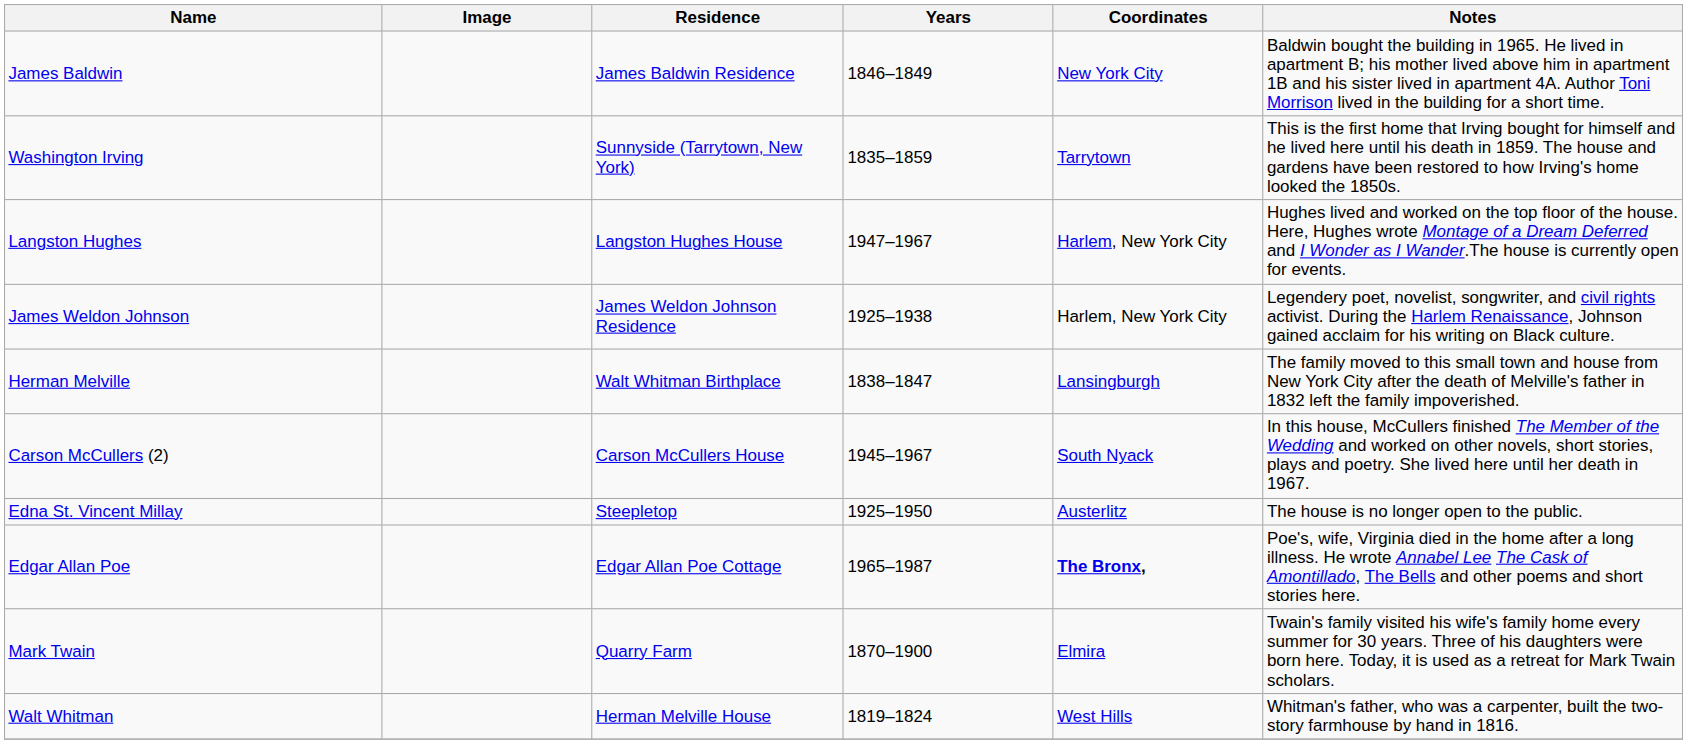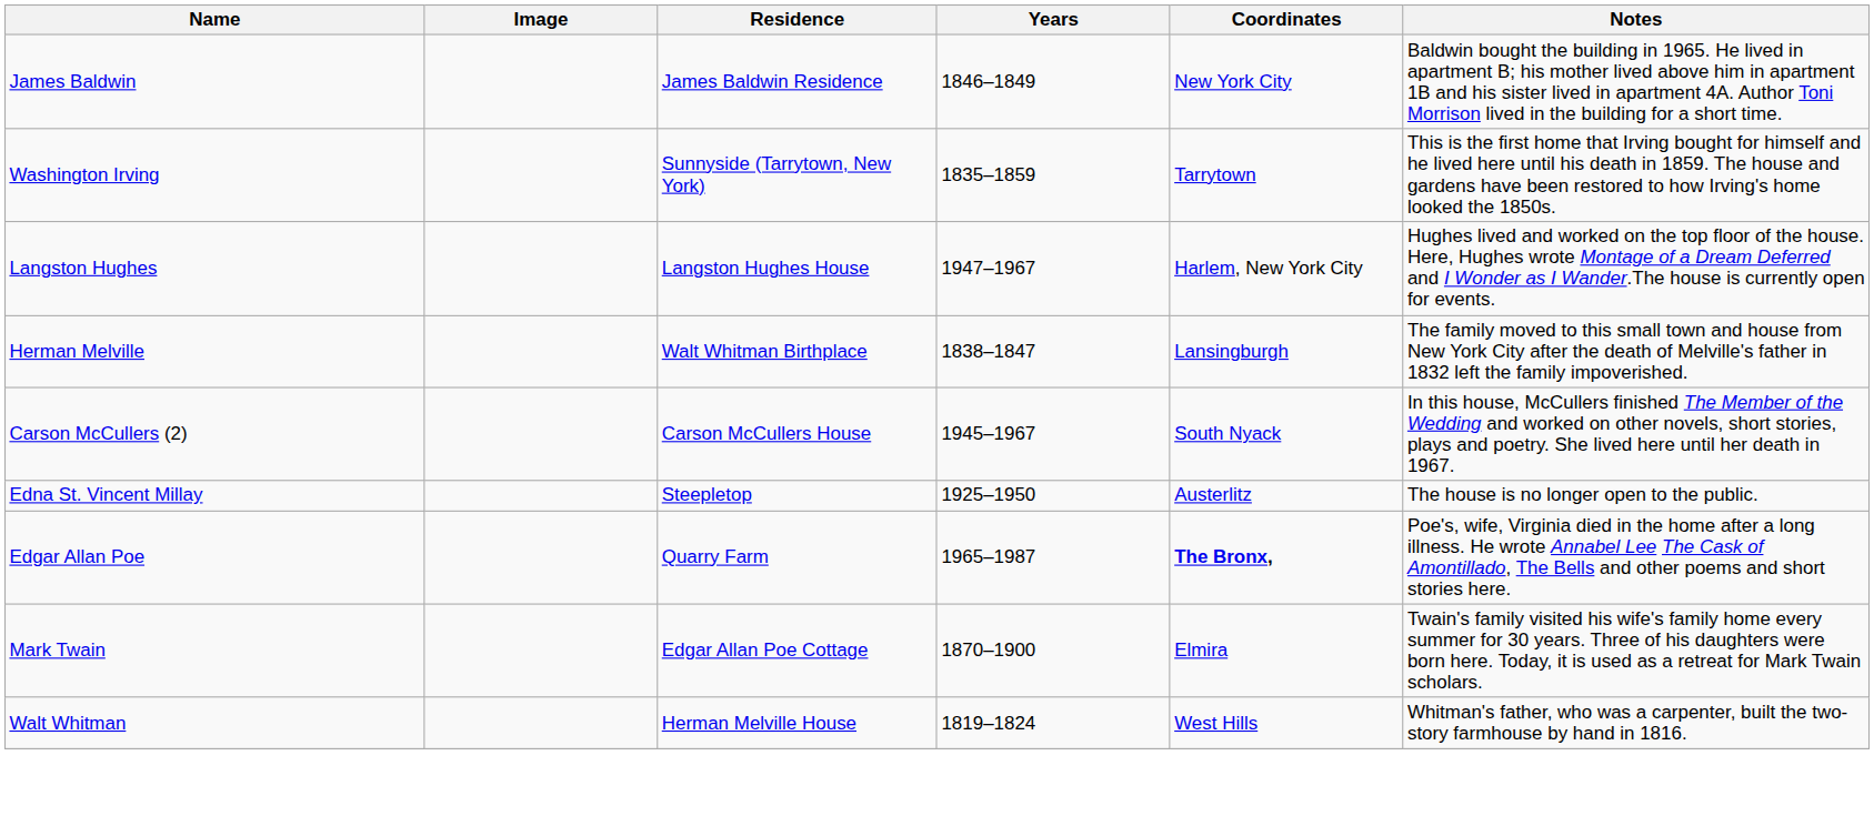- row: James Weldon Johnson | James Weldon Johnson Residence | 1925–1938 | Harlem, New York City | Legendery poet, novelist, songwriter, and civil rights activist. During the Harlem Renaissance, Johnson gained acclaim for his writing on Black culture.
Edgar Allan Poe | Residence: Edgar Allan Poe Cottage -> Quarry Farm
Mark Twain | Residence: Quarry Farm -> Edgar Allan Poe Cottage
